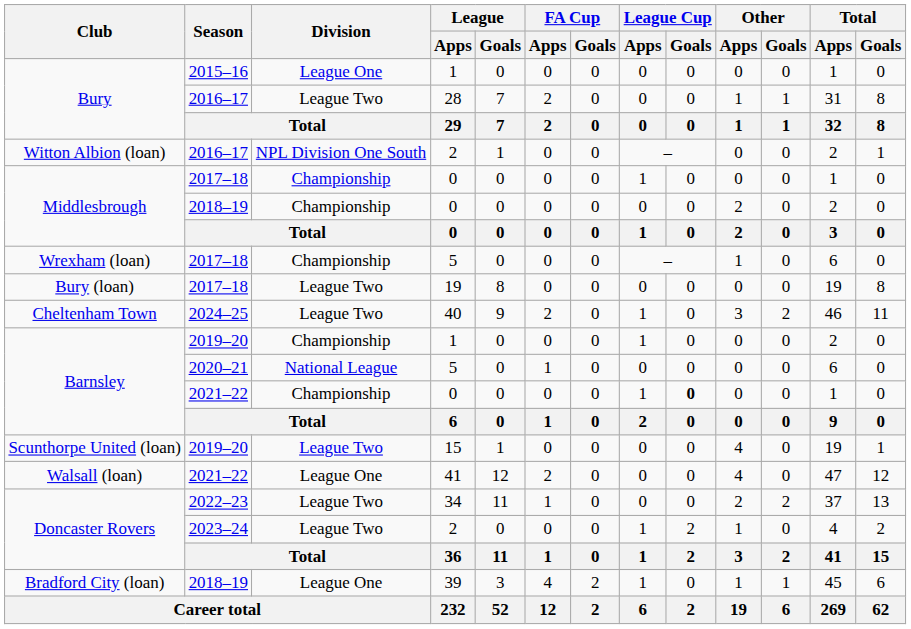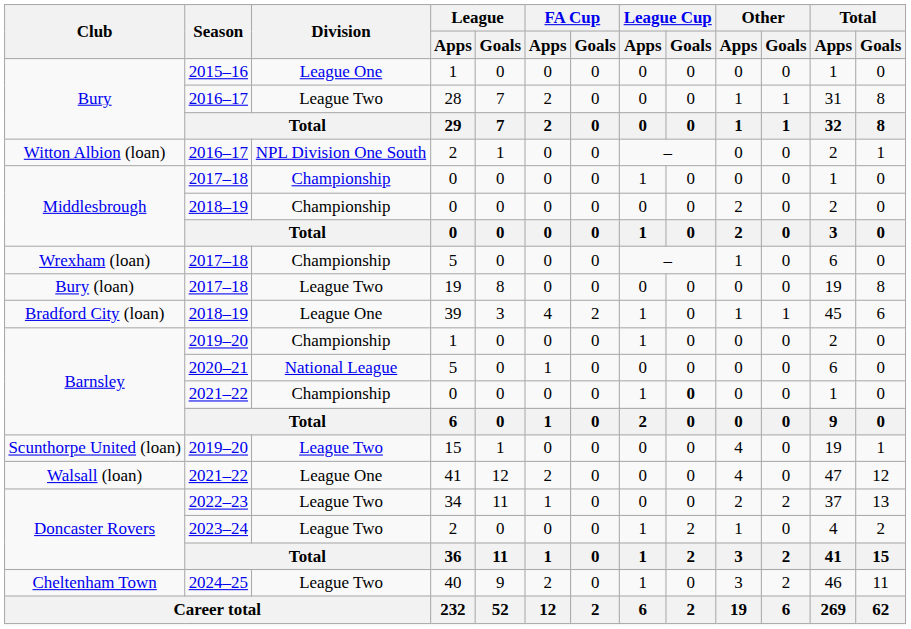rows swapped: Bradford City (loan) <-> Cheltenham Town
